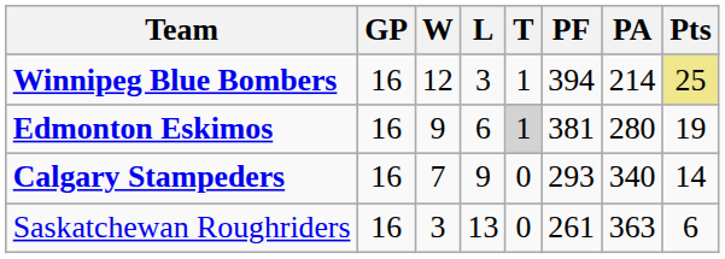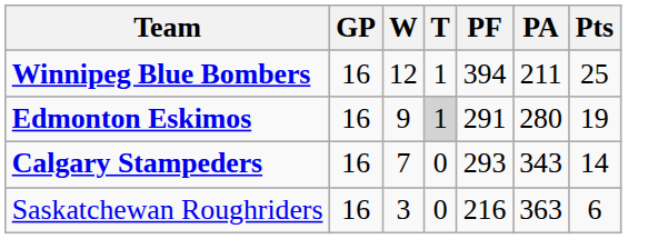- column: L | 3 | 6 | 9 | 13
Winnipeg Blue Bombers | PA: 214 -> 211
Winnipeg Blue Bombers | Pts: khaki background -> no background
Edmonton Eskimos | PF: 381 -> 291
Calgary Stampeders | PA: 340 -> 343
Saskatchewan Roughriders | PF: 261 -> 216
